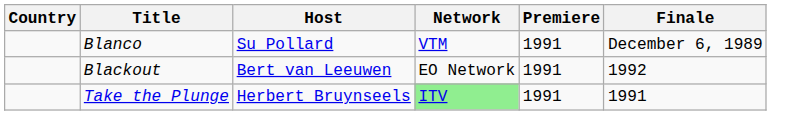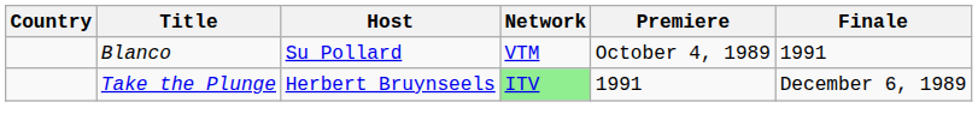Blanco | Premiere: 1991 -> October 4, 1989
Blanco | Finale: December 6, 1989 -> 1991
- row: Blackout | Bert van Leeuwen | EO Network | 1991 | 1992
Take the Plunge | Finale: 1991 -> December 6, 1989
